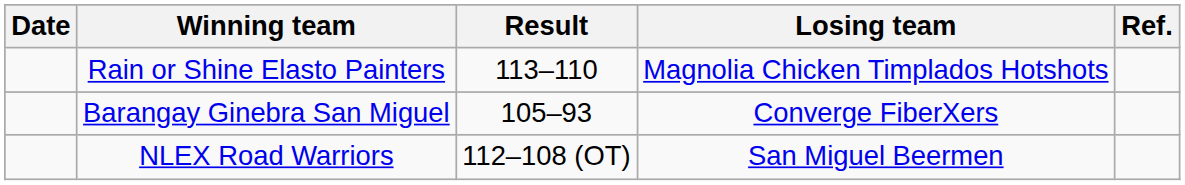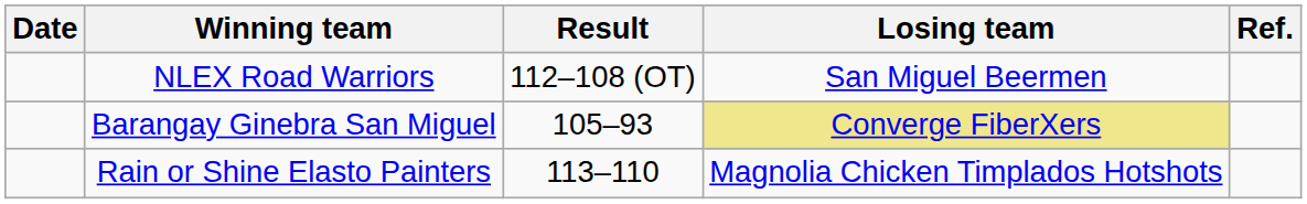rows swapped: Rain or Shine Elasto Painters <-> NLEX Road Warriors
Barangay Ginebra San Miguel | Losing team: no background -> khaki background
